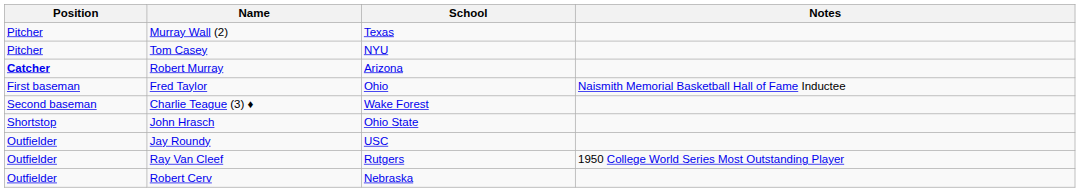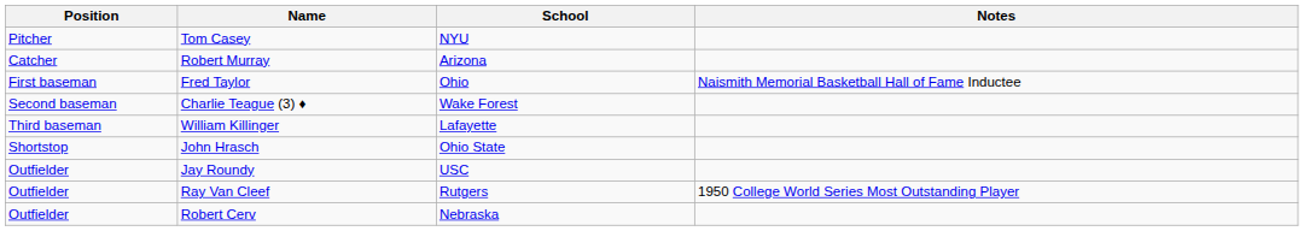- row: Pitcher | Murray Wall (2) | Texas
Robert Murray | Position: bold -> normal
+ row: Third baseman | William Killinger | Lafayette
